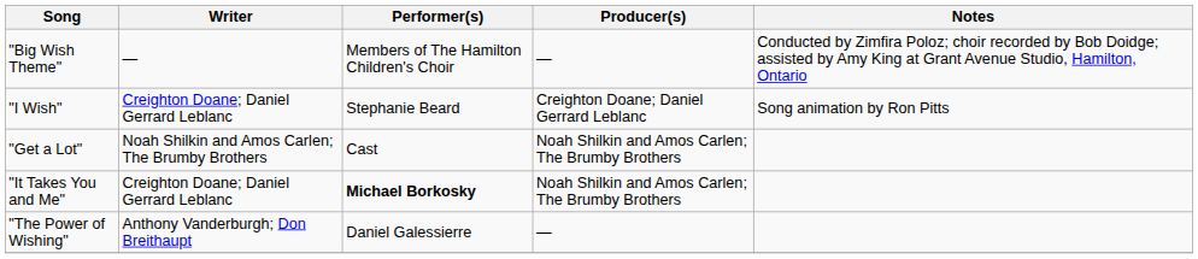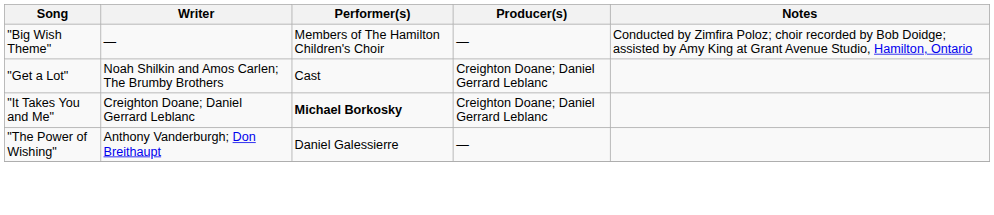- row: "I Wish" | Creighton Doane; Daniel Gerrard Leblanc | Stephanie Beard | Creighton Doane; Daniel Gerrard Leblanc | Song animation by Ron Pitts
"Get a Lot" | Producer(s): Noah Shilkin and Amos Carlen; The Brumby Brothers -> Creighton Doane; Daniel Gerrard Leblanc
"It Takes You and Me" | Producer(s): Noah Shilkin and Amos Carlen; The Brumby Brothers -> Creighton Doane; Daniel Gerrard Leblanc
